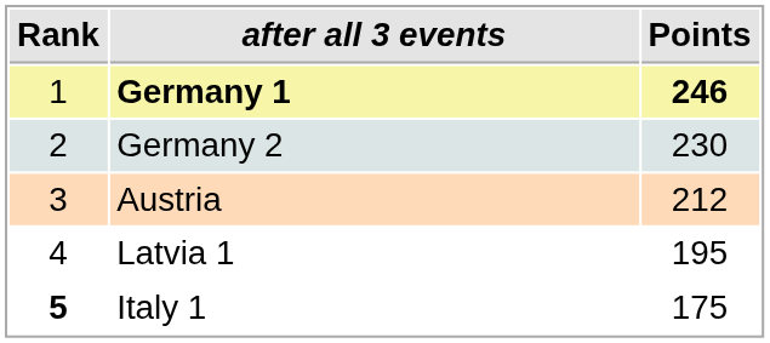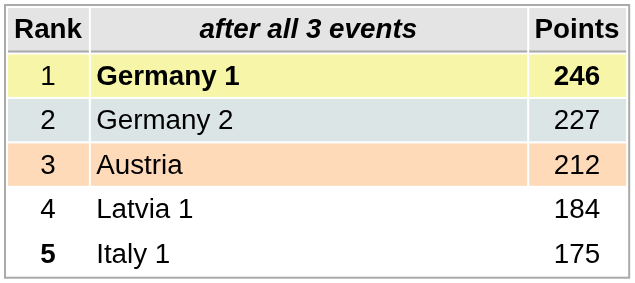Germany 2 | Points: 230 -> 227
Latvia 1 | Points: 195 -> 184
